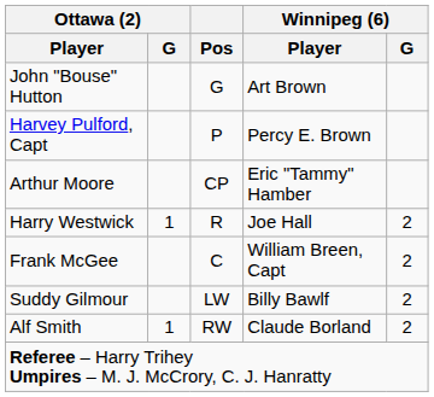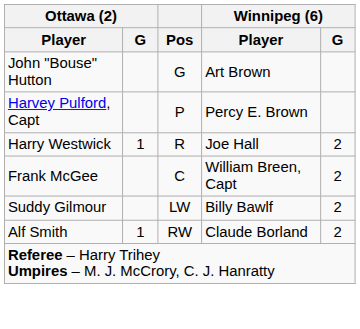- row: Arthur Moore | CP | Eric "Tammy" Hamber
